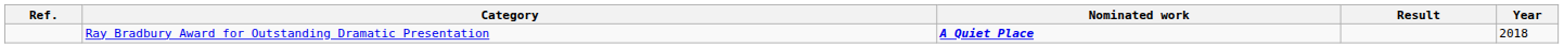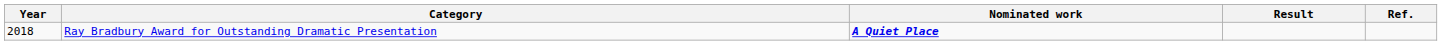columns swapped: Year <-> Ref.
